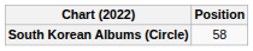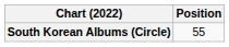South Korean Albums (Circle) | Position: 58 -> 55
